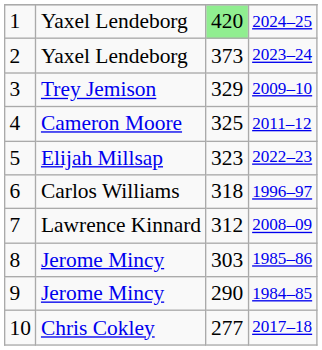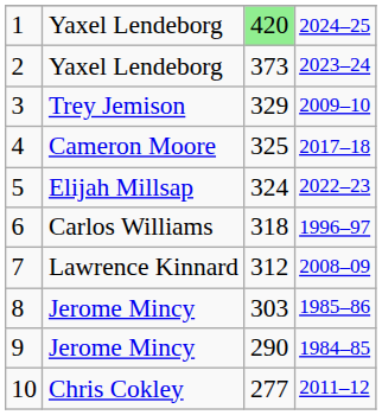4 | column 4: 2011–12 -> 2017–18
5 | column 3: 323 -> 324
10 | column 4: 2017–18 -> 2011–12
